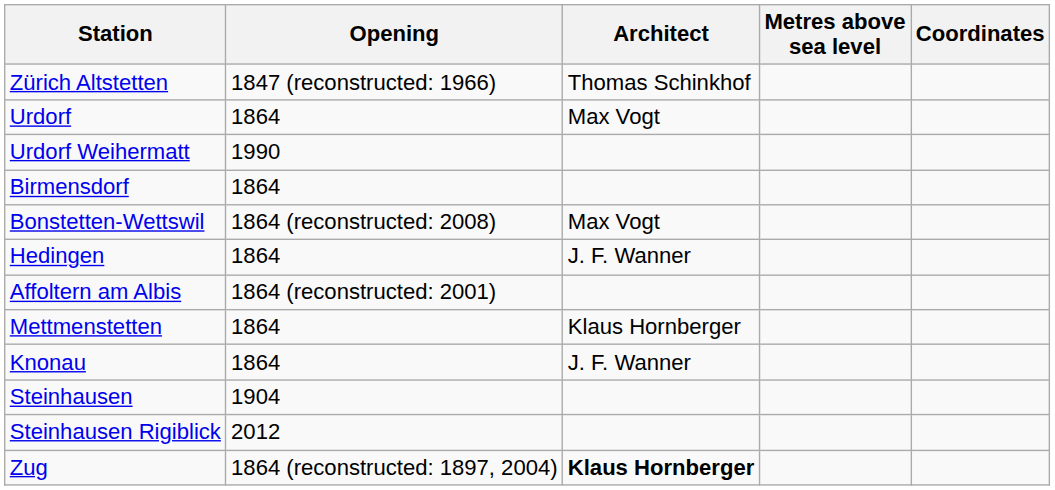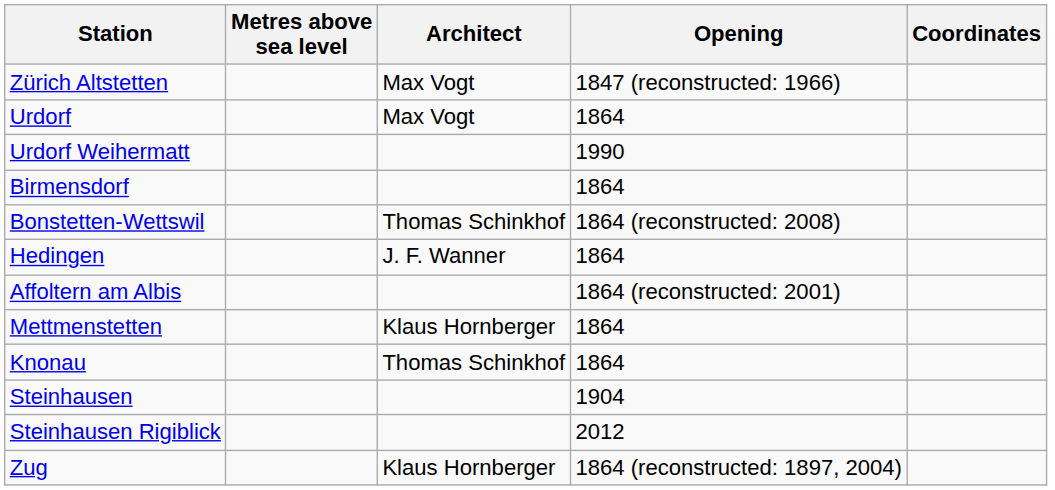columns swapped: Opening <-> Metres above sea level
Zürich Altstetten | Architect: Thomas Schinkhof -> Max Vogt
Bonstetten-Wettswil | Architect: Max Vogt -> Thomas Schinkhof
Knonau | Architect: J. F. Wanner -> Thomas Schinkhof
Zug | Architect: bold -> normal
